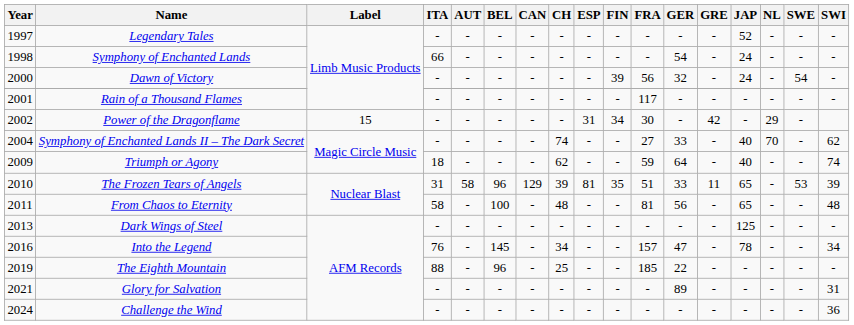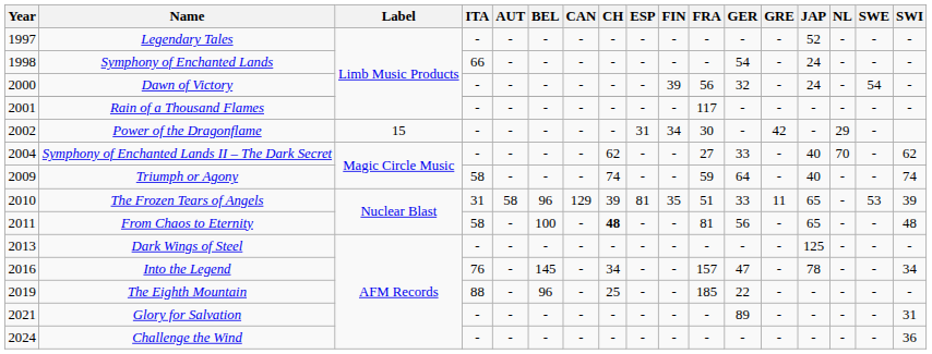Symphony of Enchanted Lands II – The Dark Secret | CH: 74 -> 62
Triumph or Agony | ITA: 18 -> 58
Triumph or Agony | CH: 62 -> 74
From Chaos to Eternity | CH: normal -> bold
